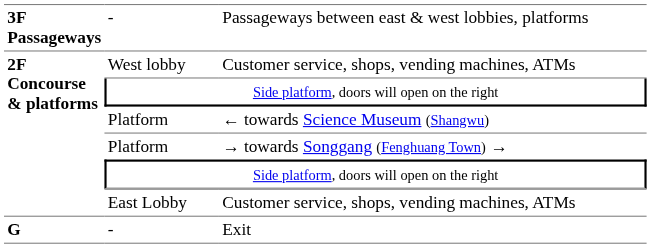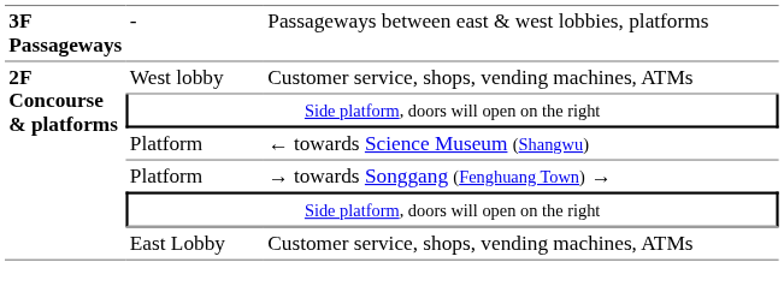- row: G | - | Exit
